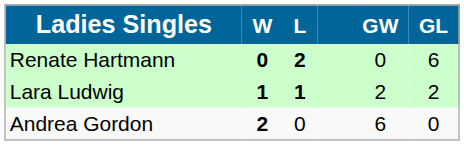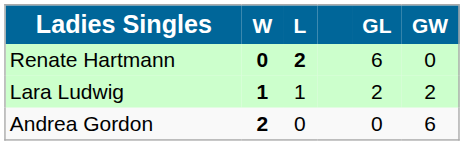columns swapped: GW <-> GL
Lara Ludwig | L: bold -> normal
